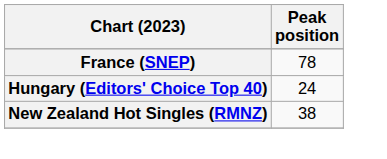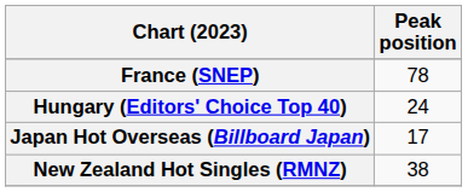+ row: Japan Hot Overseas (Billboard Japan) | 17
